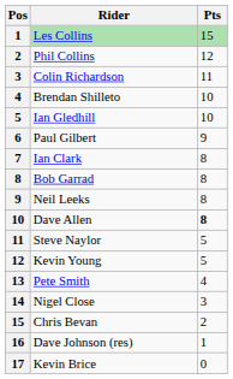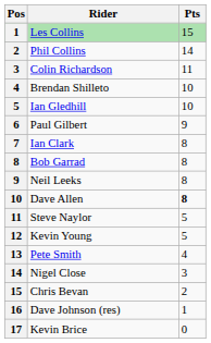Phil Collins | Pts: 12 -> 14
